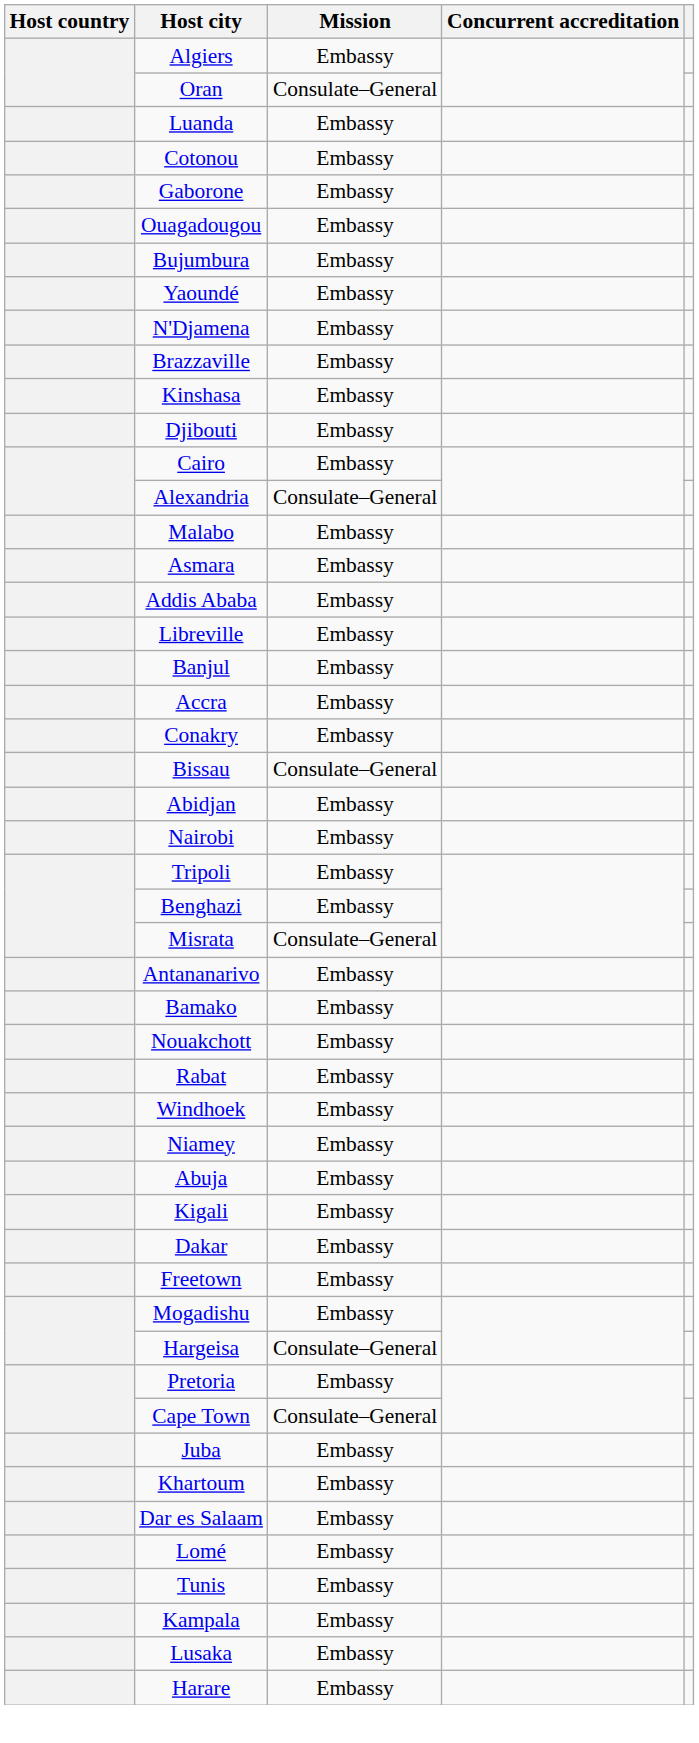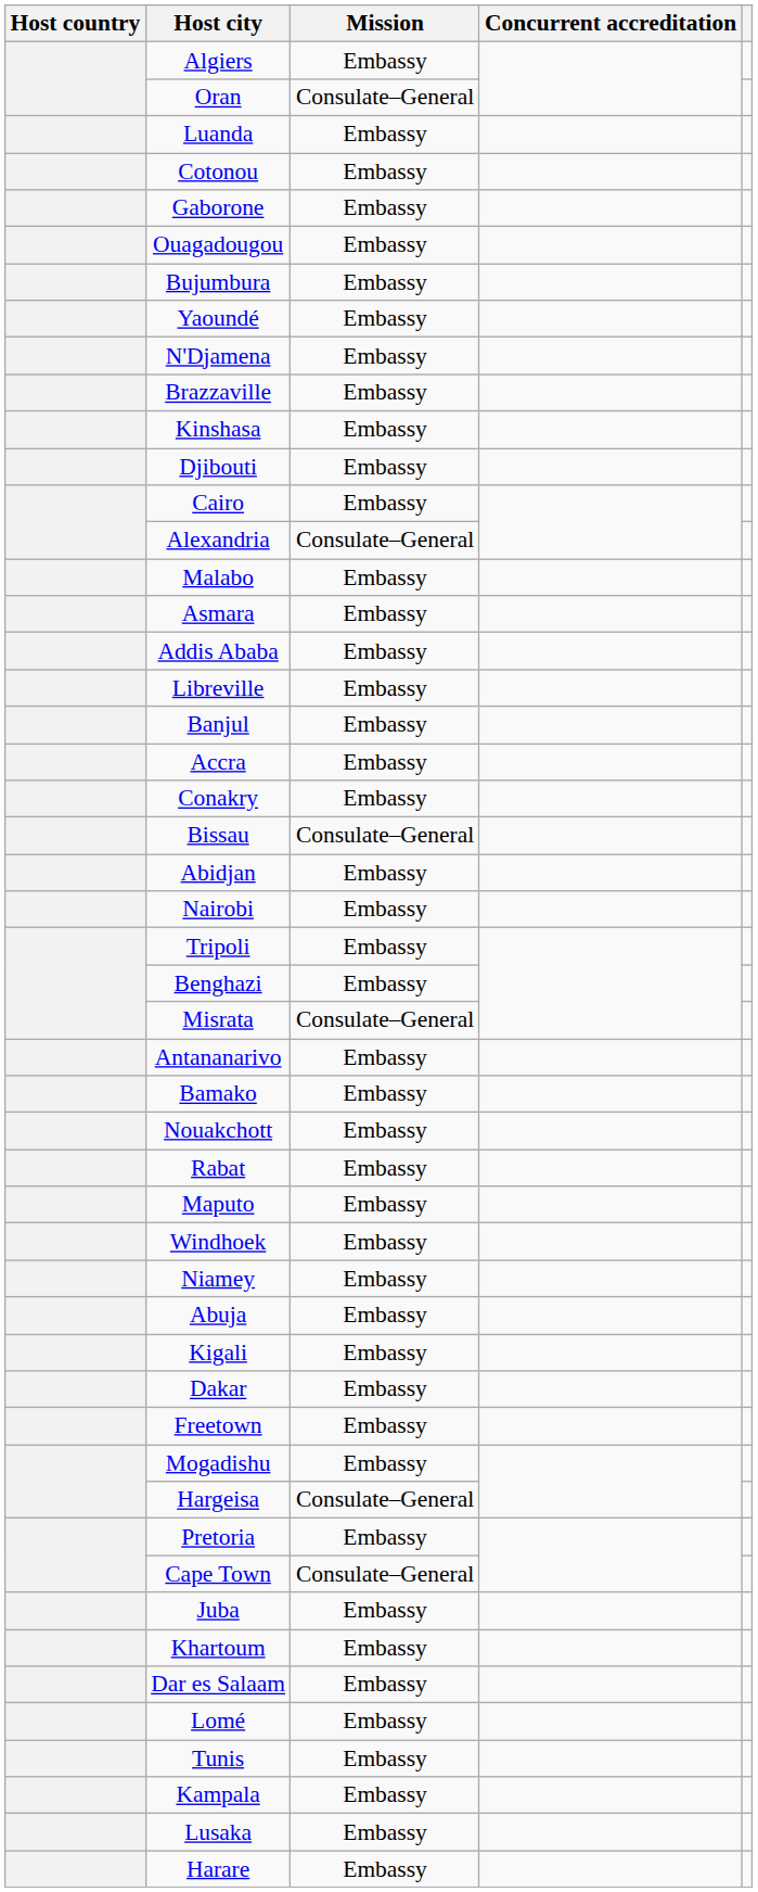+ row: Maputo | Embassy
